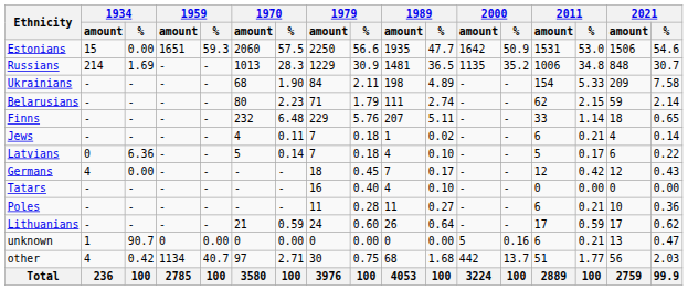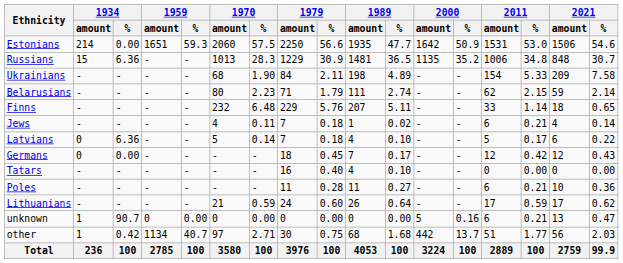Estonians | 1934 / amount: 15 -> 214
Russians | 1934 / amount: 214 -> 15
Russians | 1934 / %: 1.69 -> 6.36
Germans | 1934 / amount: 4 -> 0
other | 1934 / amount: 4 -> 1
